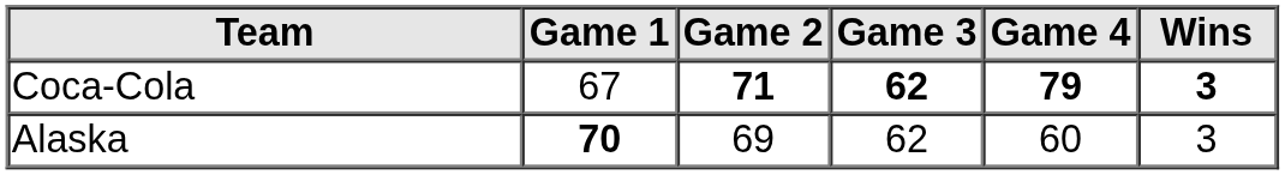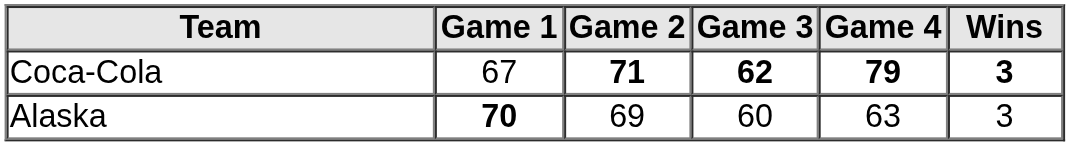Alaska | Game 3: 62 -> 60
Alaska | Game 4: 60 -> 63
